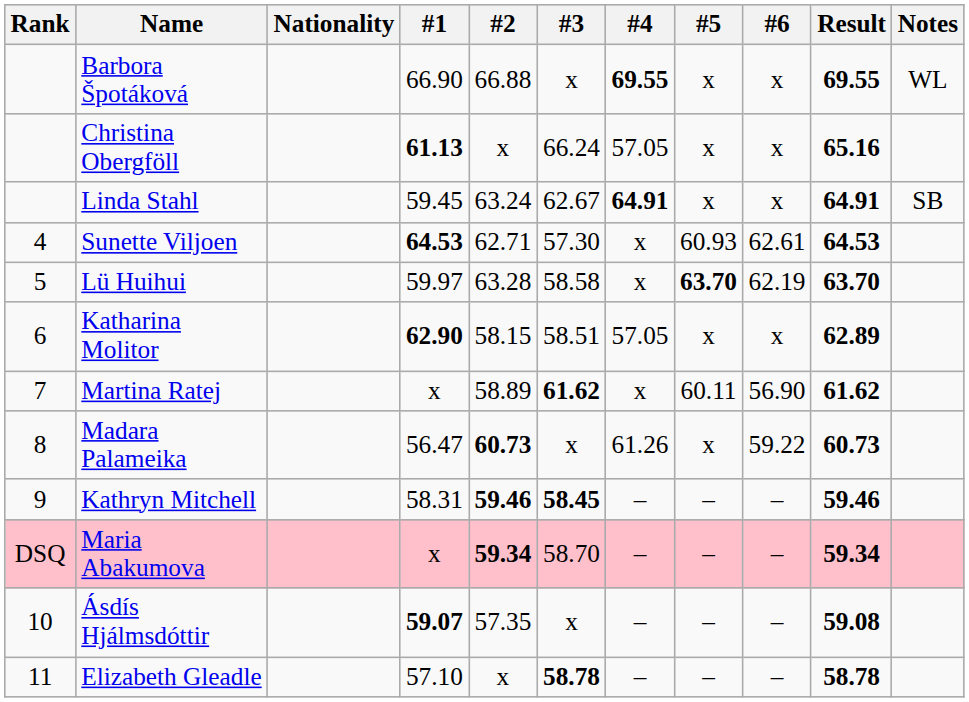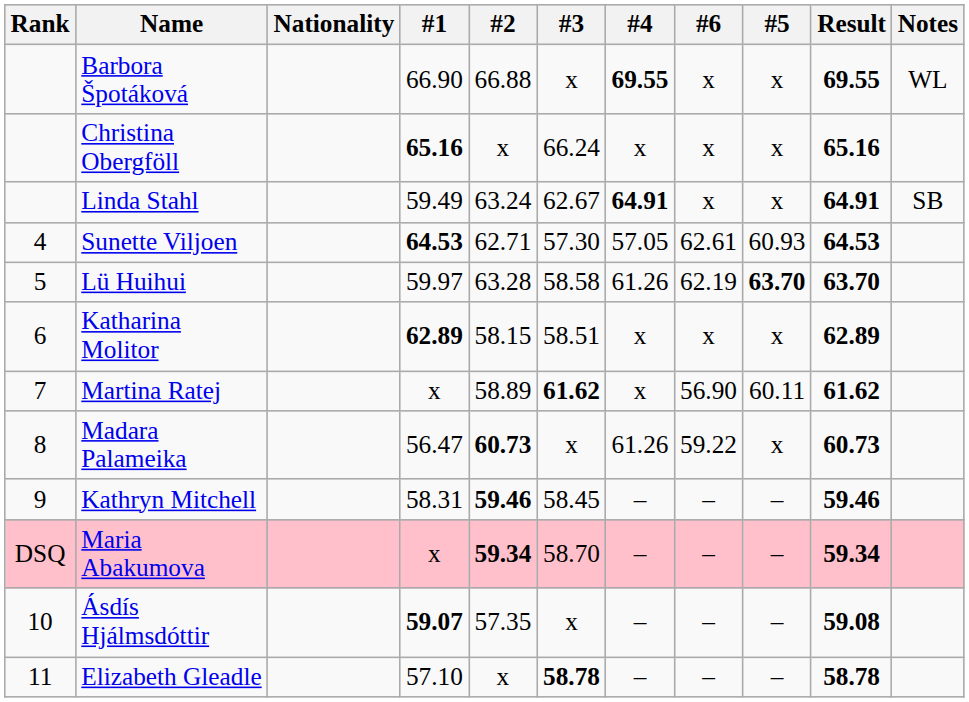columns swapped: #5 <-> #6
Christina Obergföll | #1: 61.13 -> 65.16
Christina Obergföll | #4: 57.05 -> x
Linda Stahl | #1: 59.45 -> 59.49
Sunette Viljoen | #4: x -> 57.05
Lü Huihui | #4: x -> 61.26
Katharina Molitor | #1: 62.90 -> 62.89
Katharina Molitor | #4: 57.05 -> x
Kathryn Mitchell | #3: bold -> normal
